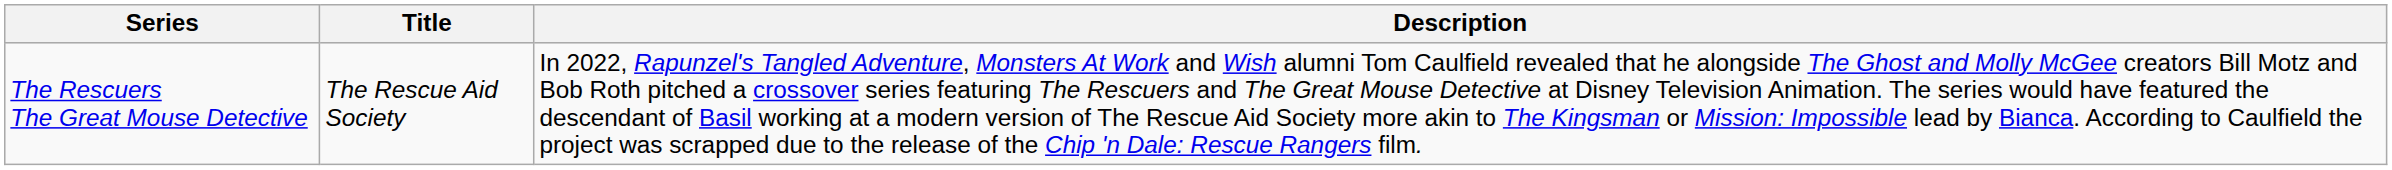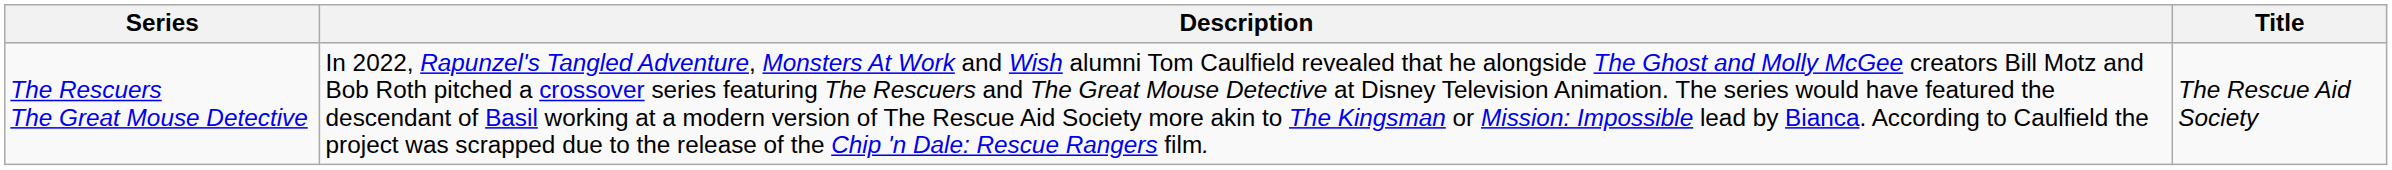columns swapped: Title <-> Description
